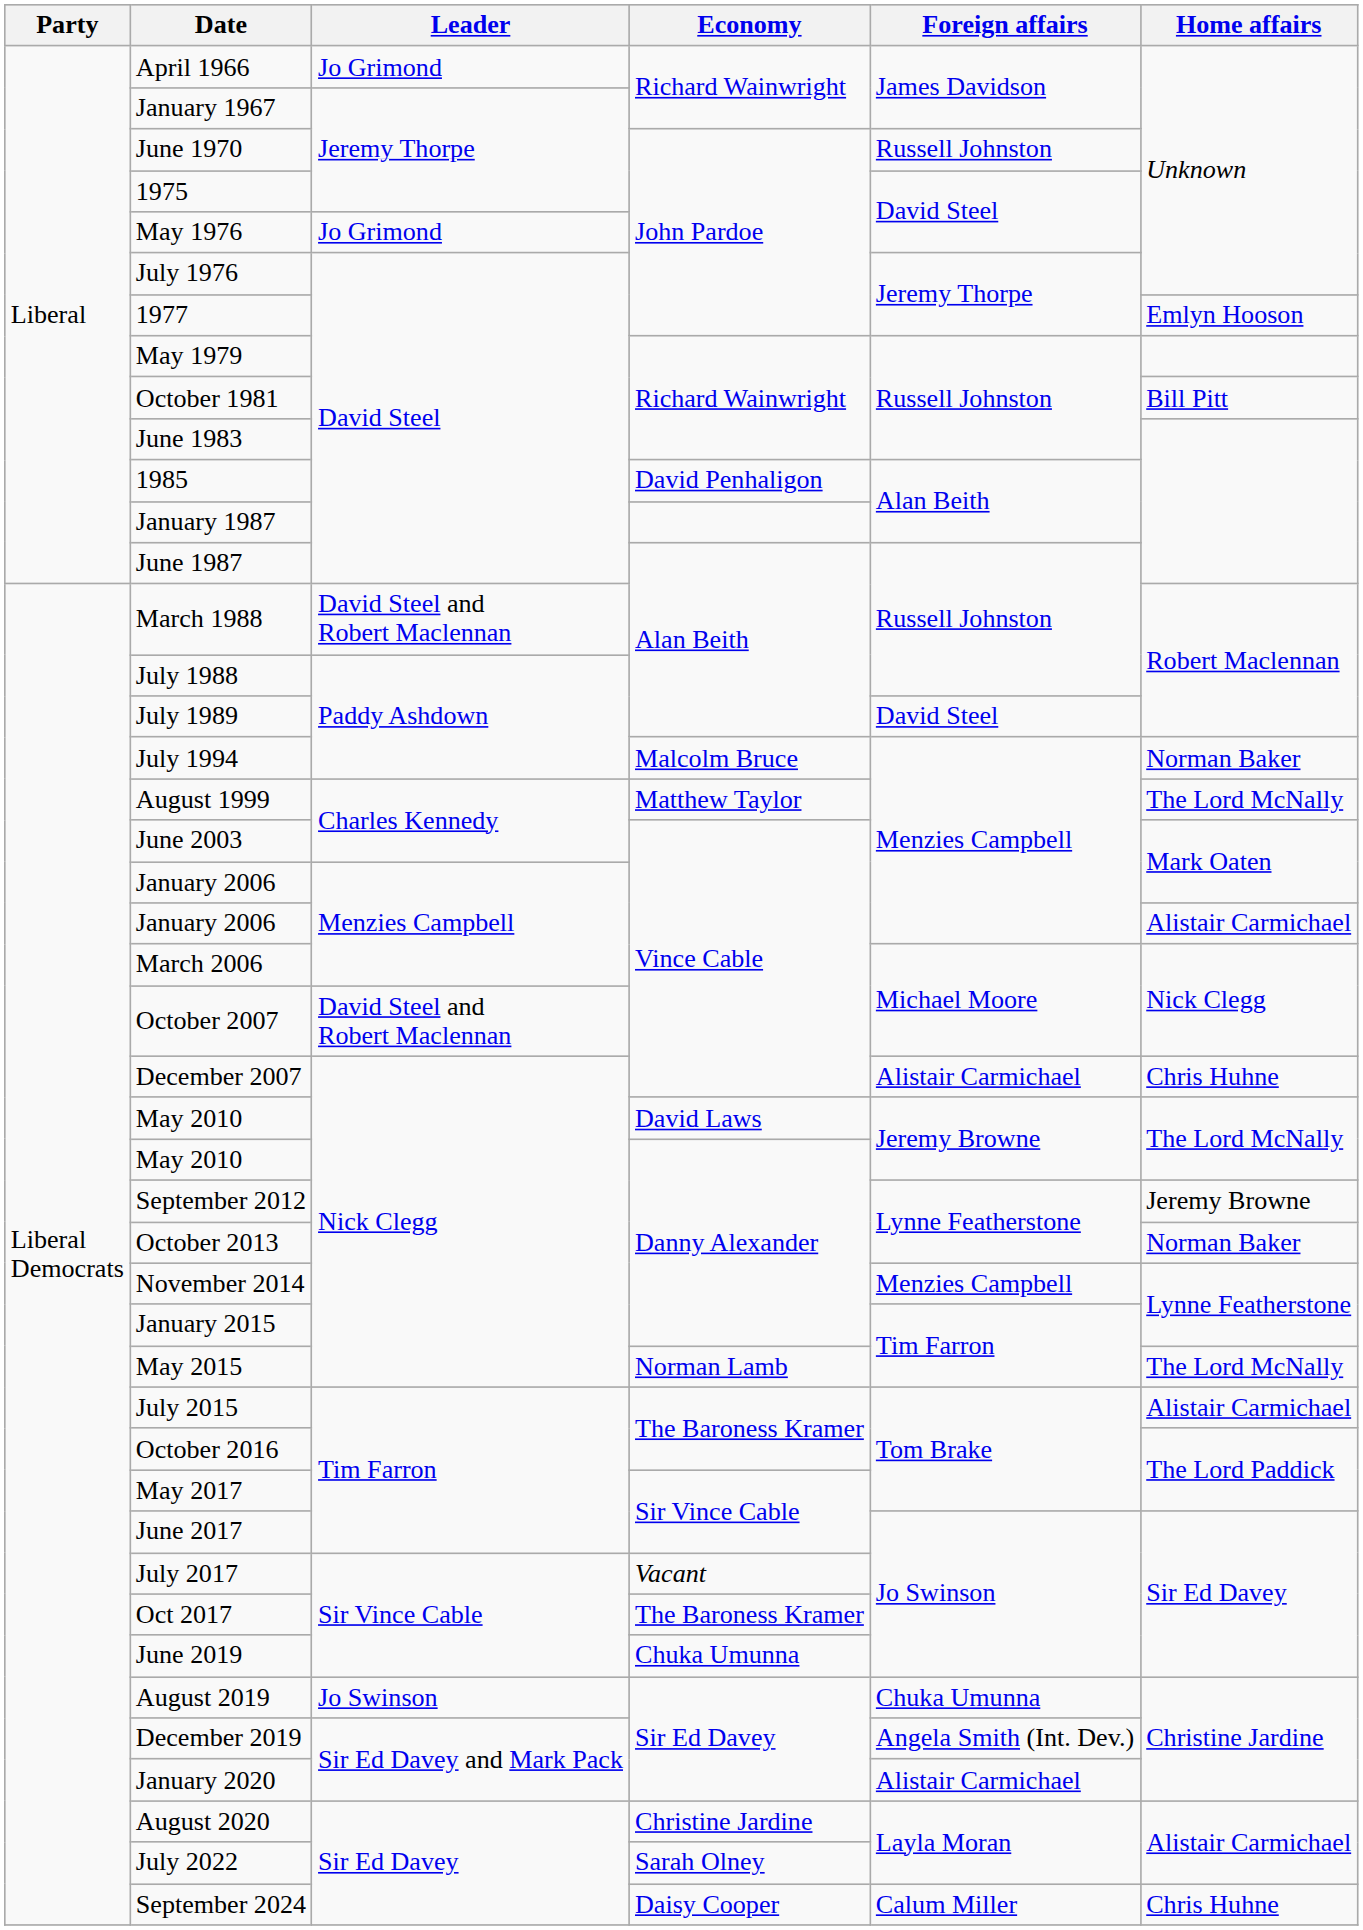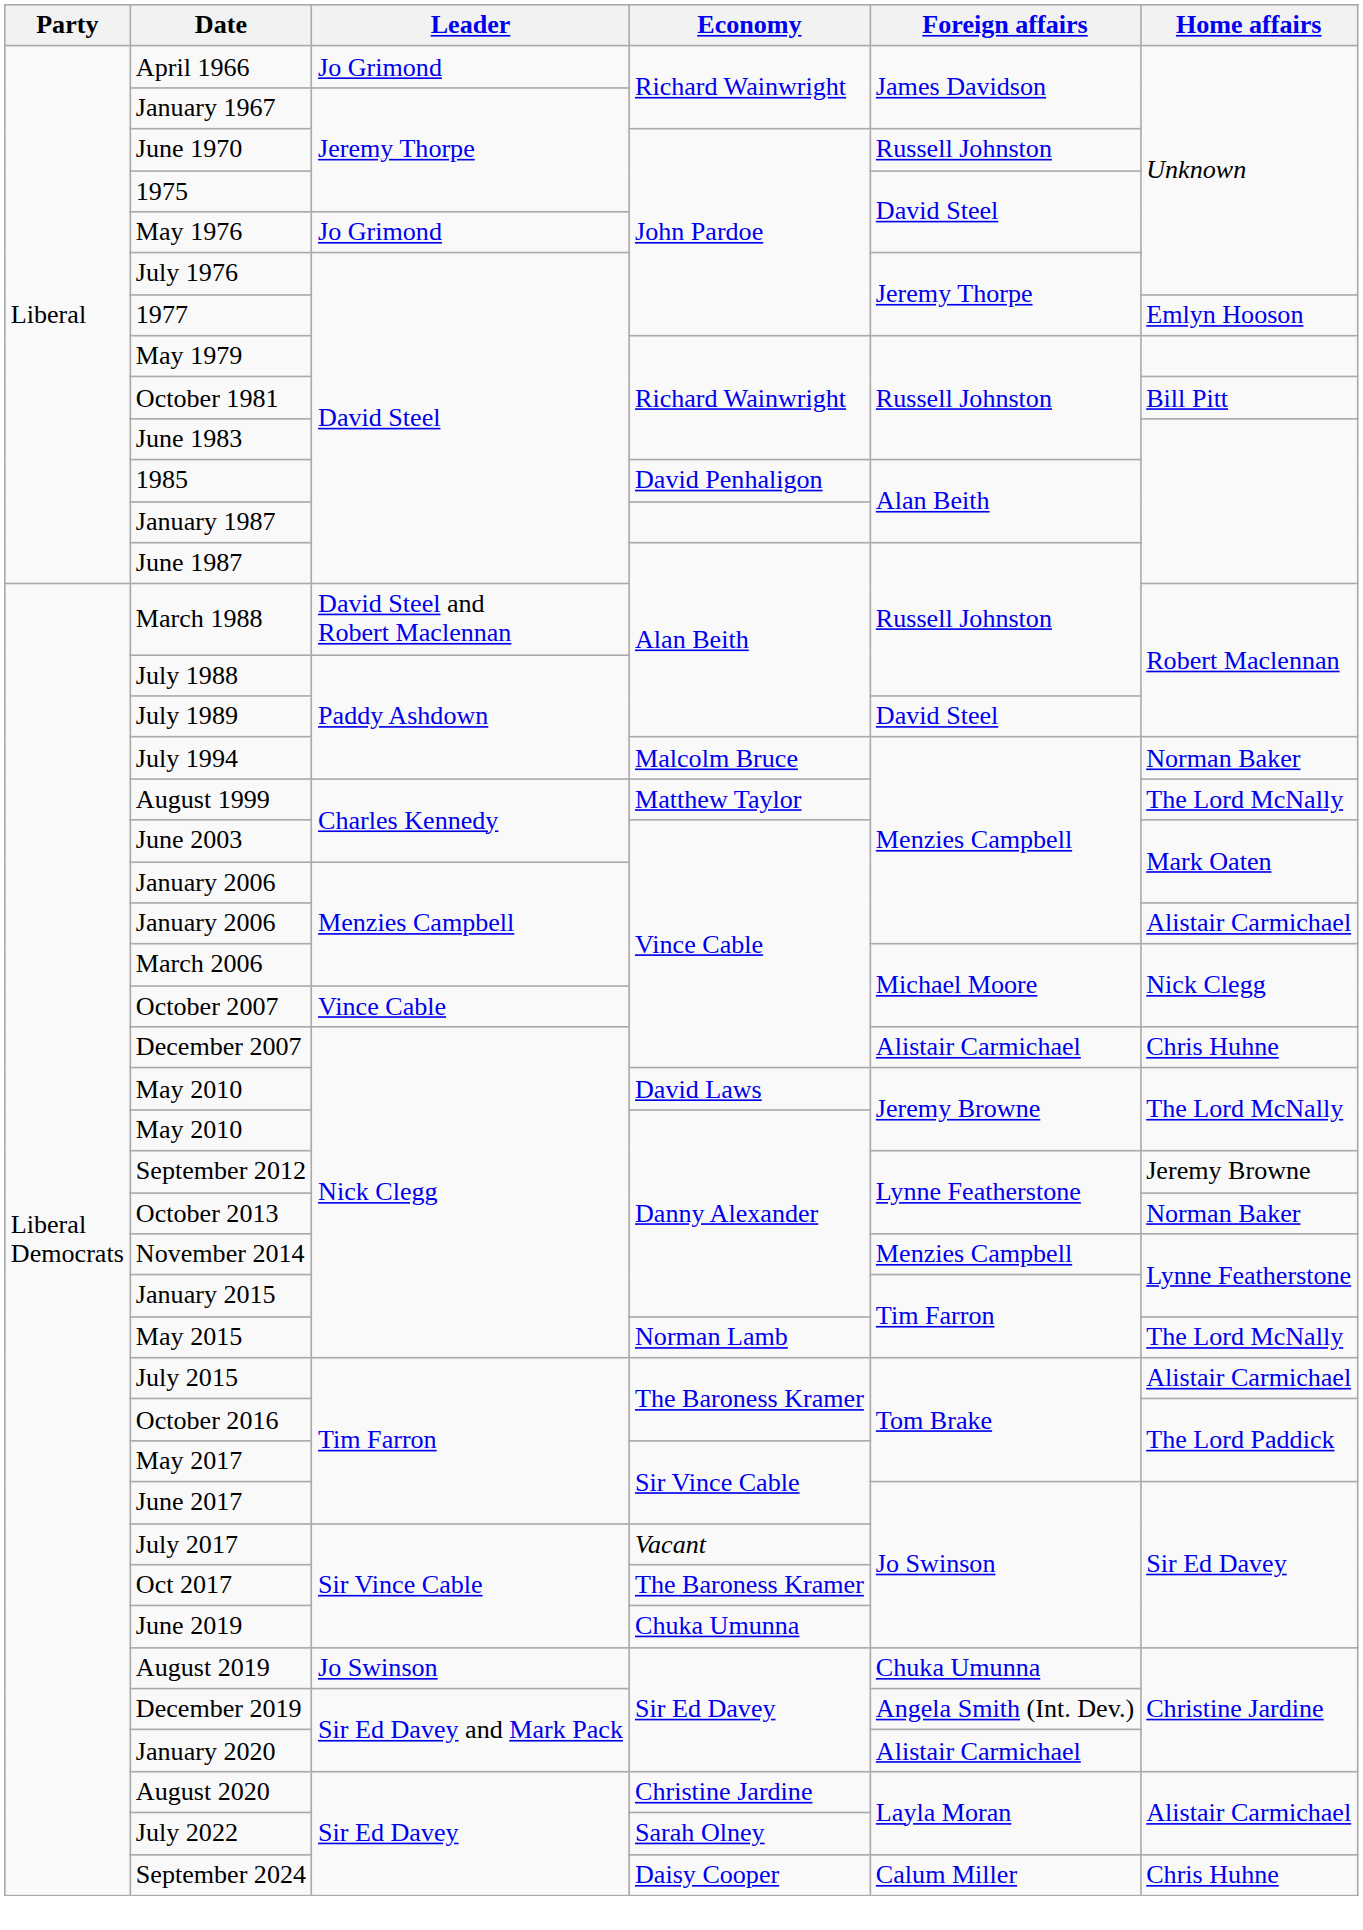October 2007 | Leader: David Steel and Robert Maclennan -> Vince Cable
